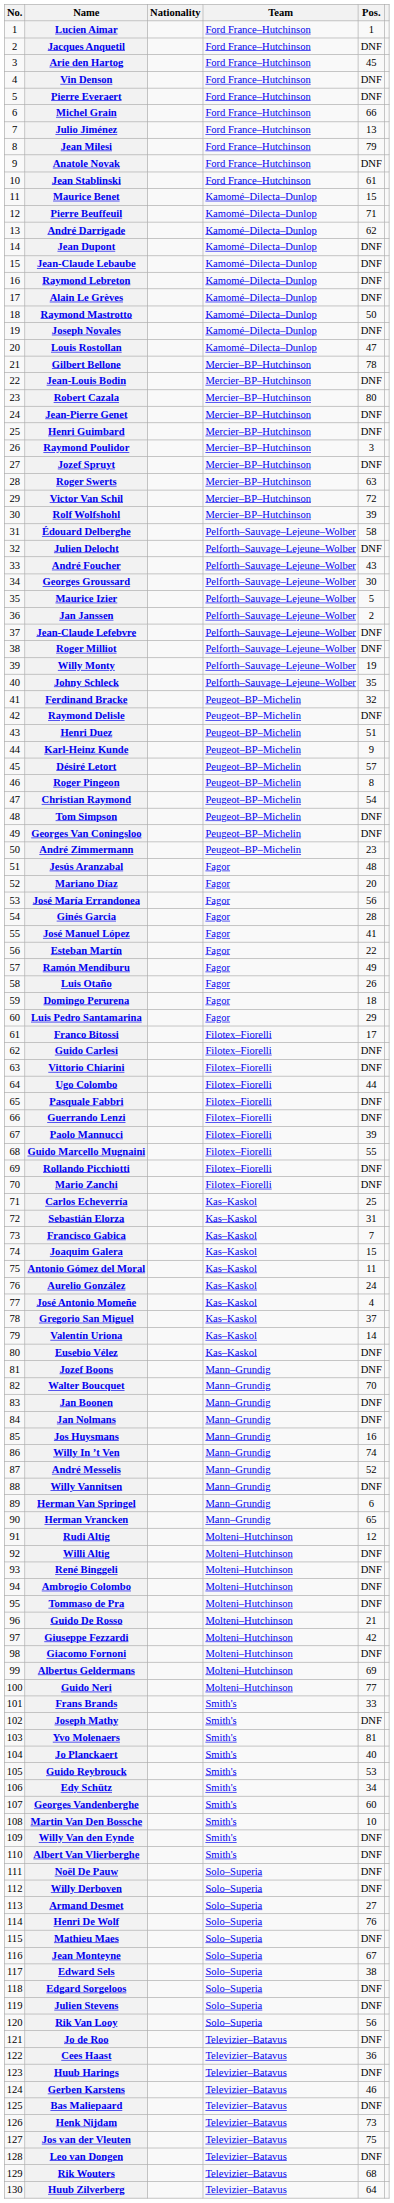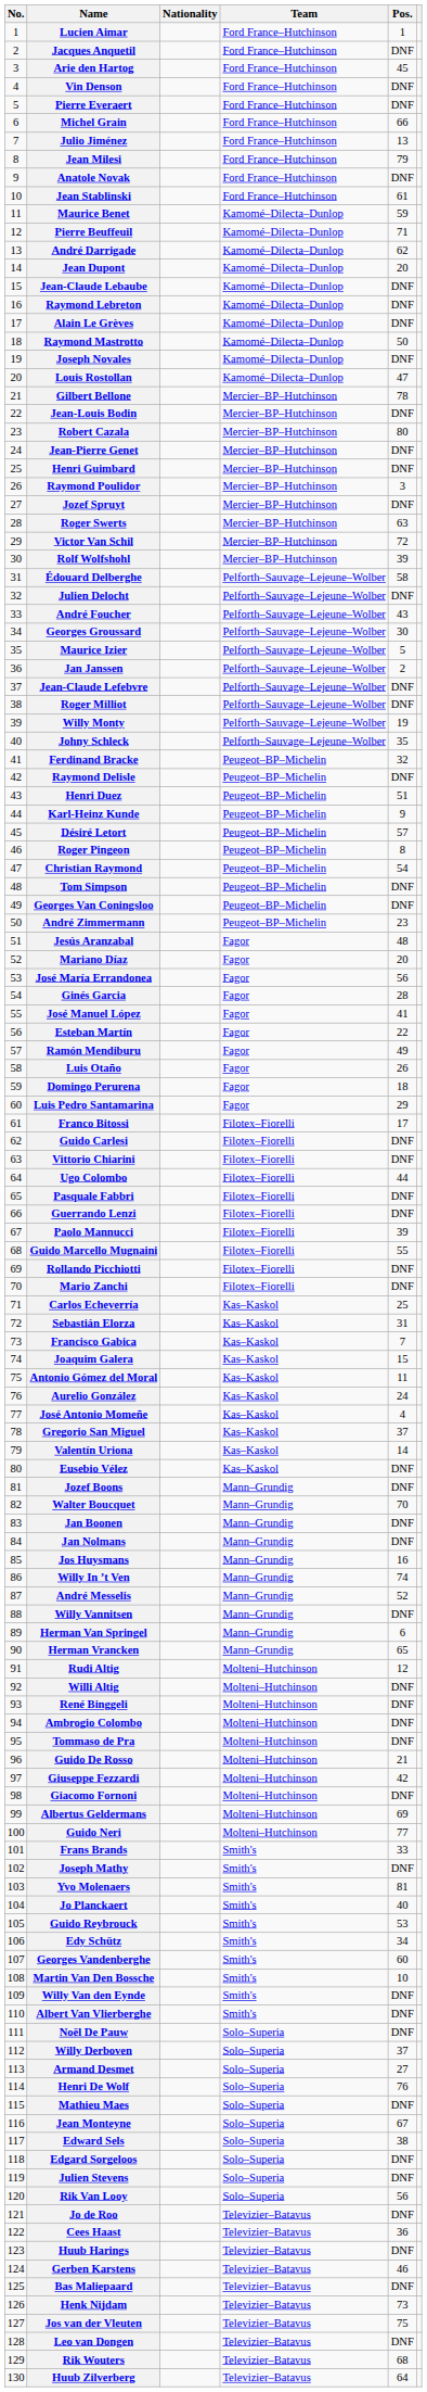Maurice Benet | Pos.: 15 -> 59
Jean Dupont | Pos.: DNF -> 20
Willy Derboven | Pos.: DNF -> 37
